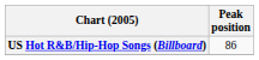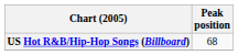US Hot R&B/Hip-Hop Songs (Billboard) | Peak position: 86 -> 68
